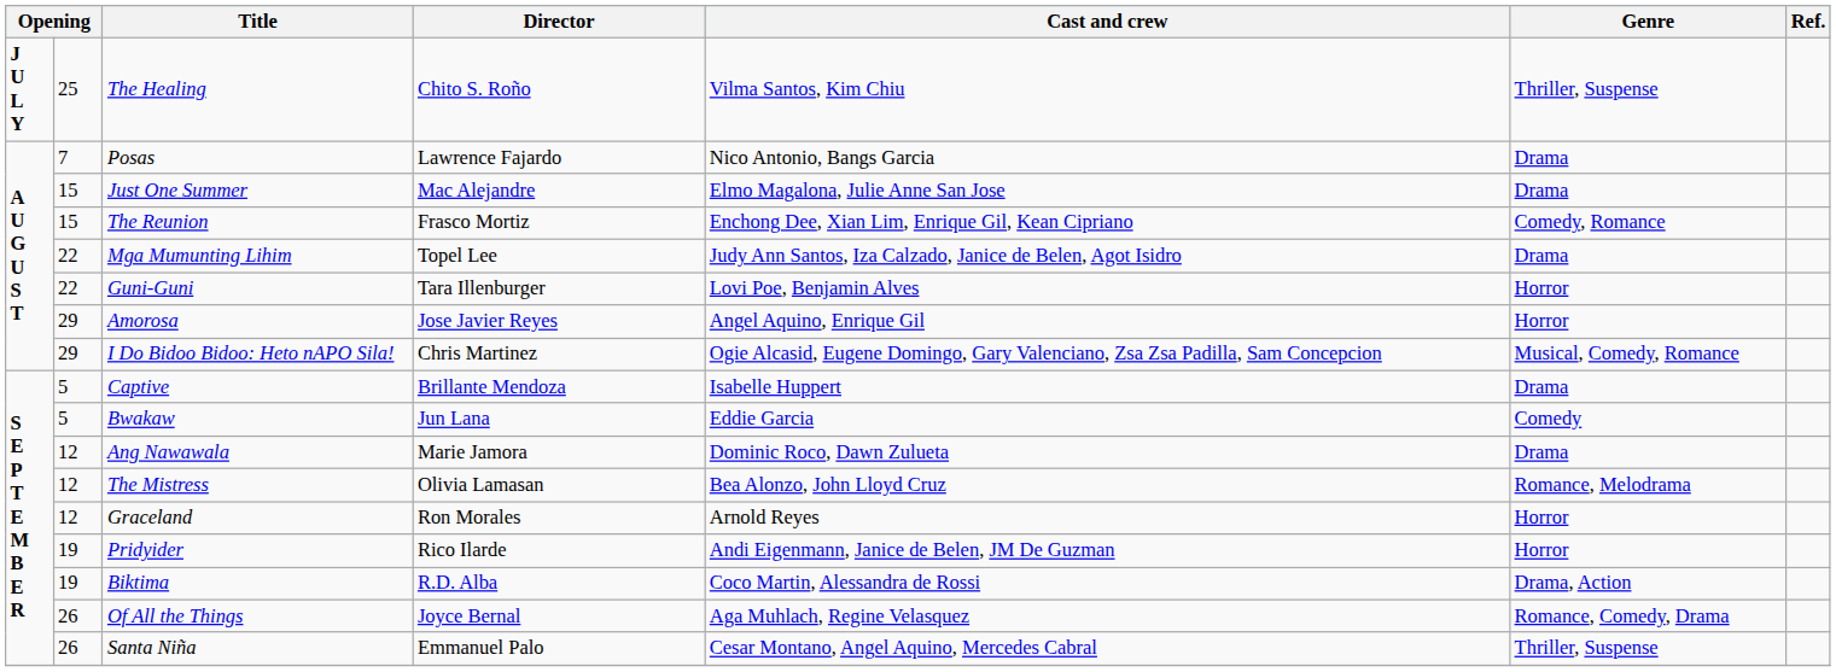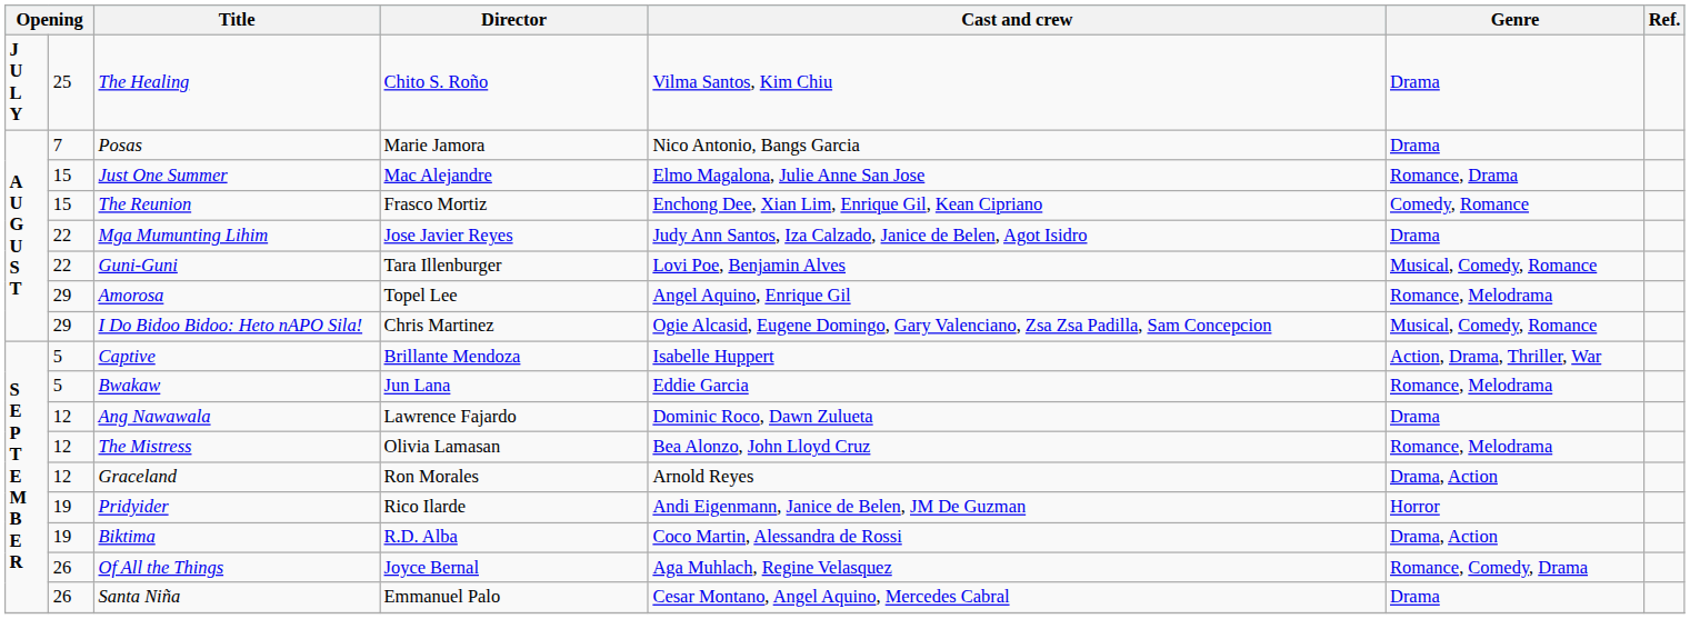The Healing | Genre: Thriller, Suspense -> Drama
Posas | Director: Lawrence Fajardo -> Marie Jamora
Just One Summer | Genre: Drama -> Romance, Drama
Mga Mumunting Lihim | Director: Topel Lee -> Jose Javier Reyes
Guni-Guni | Genre: Horror -> Musical, Comedy, Romance
Amorosa | Director: Jose Javier Reyes -> Topel Lee
Amorosa | Genre: Horror -> Romance, Melodrama
Captive | Genre: Drama -> Action, Drama, Thriller, War
Bwakaw | Genre: Comedy -> Romance, Melodrama
Ang Nawawala | Director: Marie Jamora -> Lawrence Fajardo
Graceland | Genre: Horror -> Drama, Action
Santa Niña | Genre: Thriller, Suspense -> Drama
